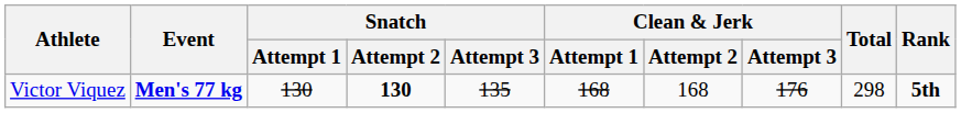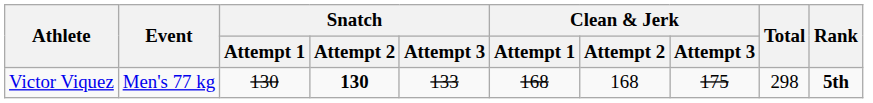Victor Viquez | Event: bold -> normal
Victor Viquez | Snatch / Attempt 3: 135 -> 133
Victor Viquez | Clean & Jerk / Attempt 3: 176 -> 175
